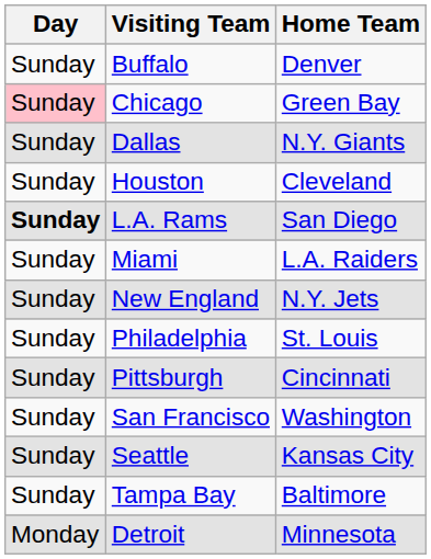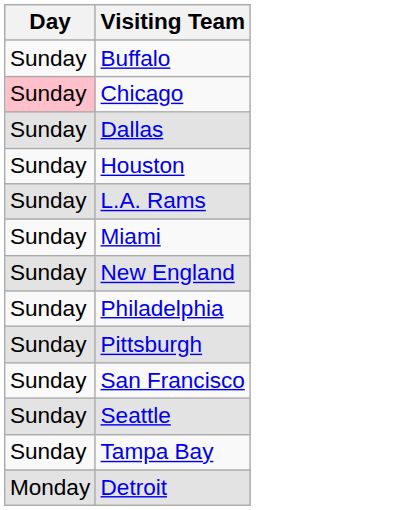- column: Home Team | Denver | Green Bay | N.Y. Giants | Cleveland | San Diego | L.A. Raiders | N.Y. Jets | St. Louis | Cincinnati | Washington | Kansas City | Baltimore | Minnesota
L.A. Rams | Day: bold -> normal
